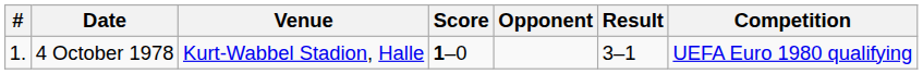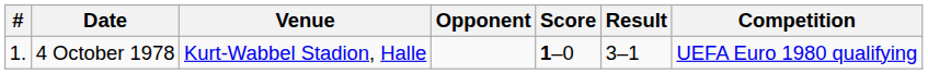columns swapped: Opponent <-> Score
